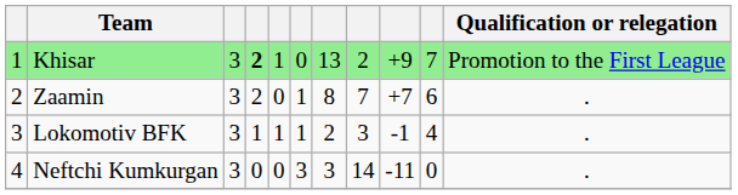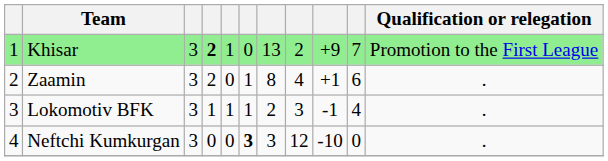Zaamin | column 8: 7 -> 4
Zaamin | column 9: +7 -> +1
Neftchi Kumkurgan | column 6: normal -> bold
Neftchi Kumkurgan | column 8: 14 -> 12
Neftchi Kumkurgan | column 9: -11 -> -10
